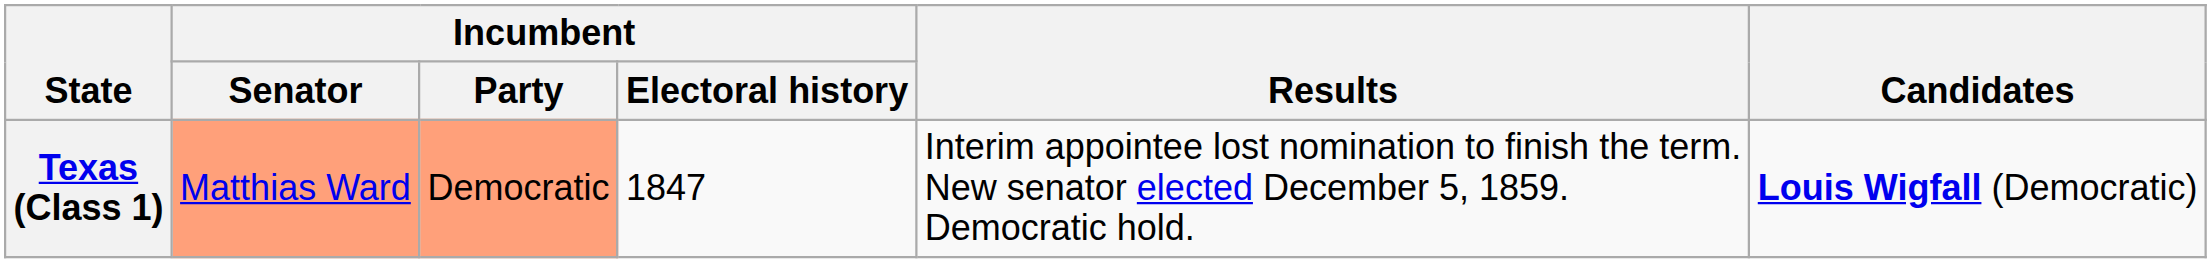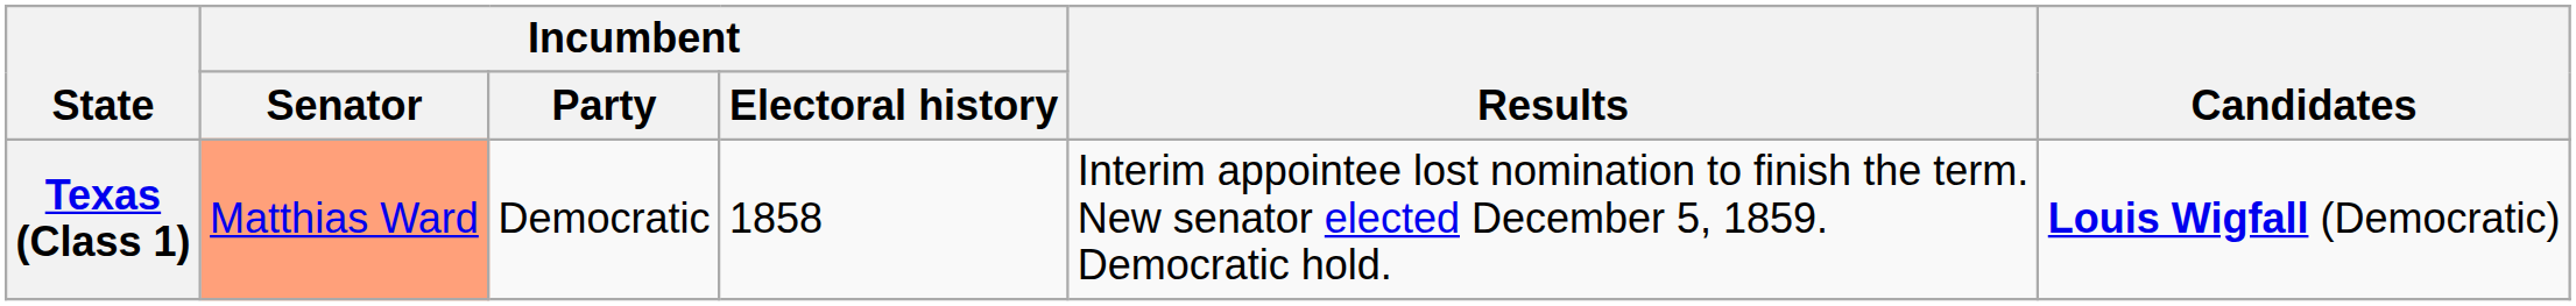Texas (Class 1) | Incumbent / Party: lightsalmon background -> no background
Texas (Class 1) | Incumbent / Electoral history: 1847 -> 1858
